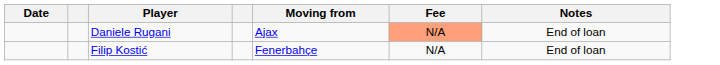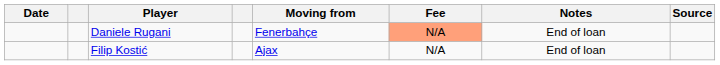+ column: Source
Daniele Rugani | Moving from: Ajax -> Fenerbahçe
Filip Kostić | Moving from: Fenerbahçe -> Ajax
